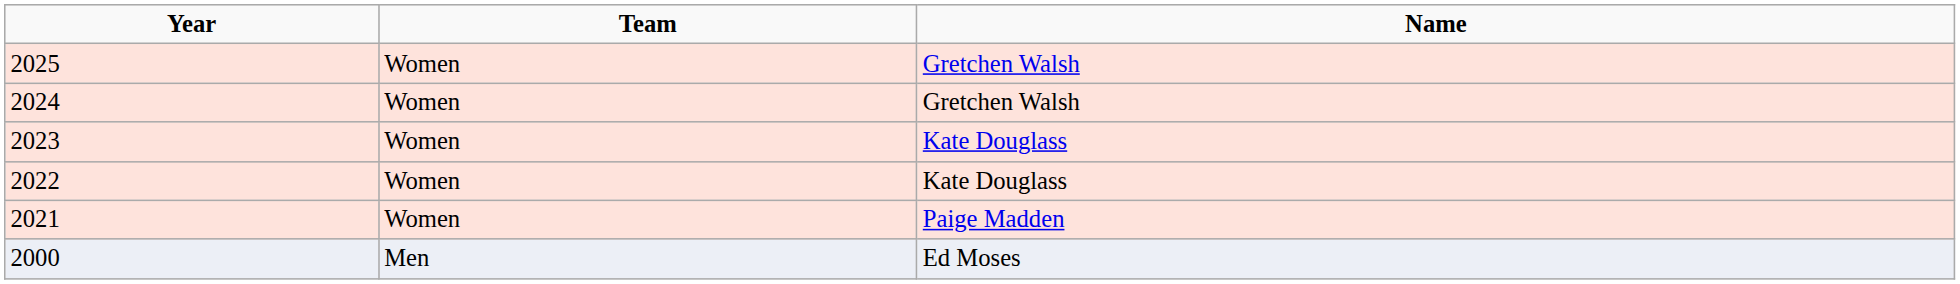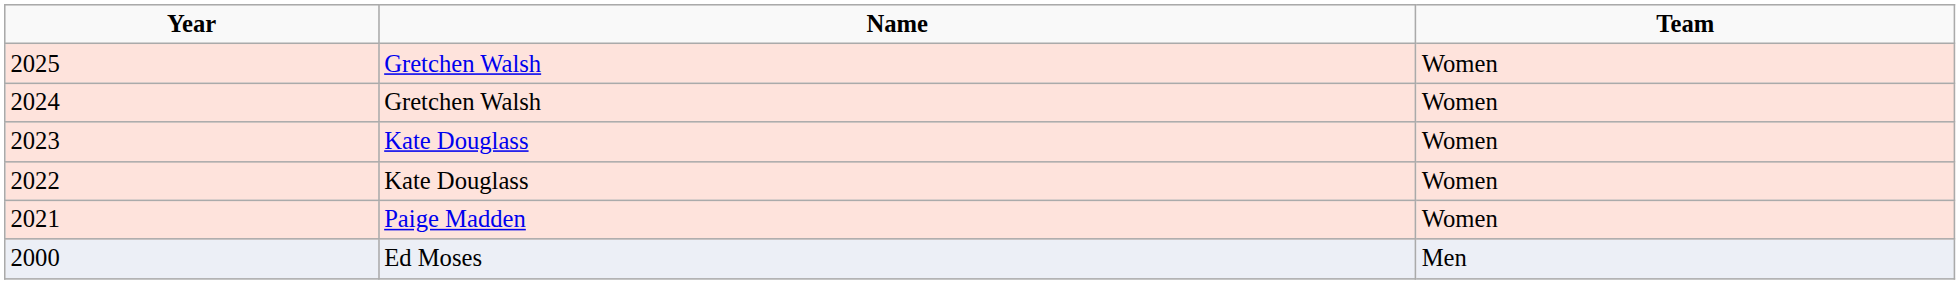columns swapped: Team <-> Name
